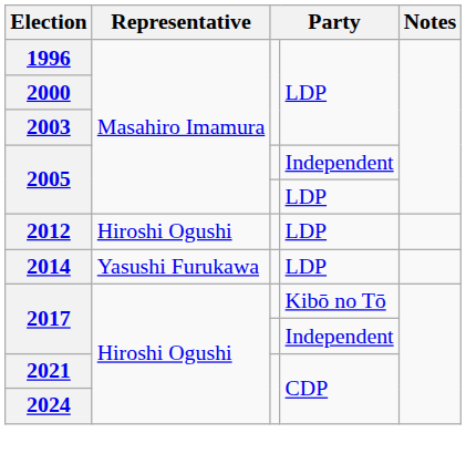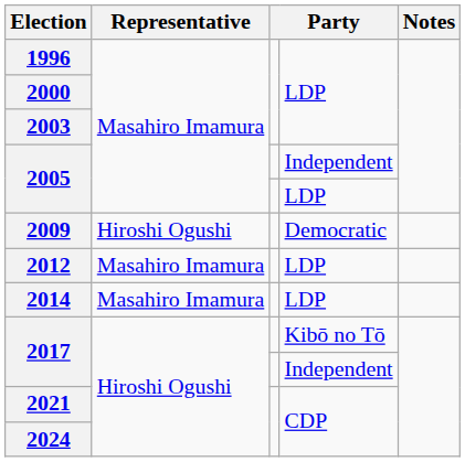+ row: 2009 | Hiroshi Ogushi | Democratic
2012 | Representative: Hiroshi Ogushi -> Masahiro Imamura
2014 | Representative: Yasushi Furukawa -> Masahiro Imamura
